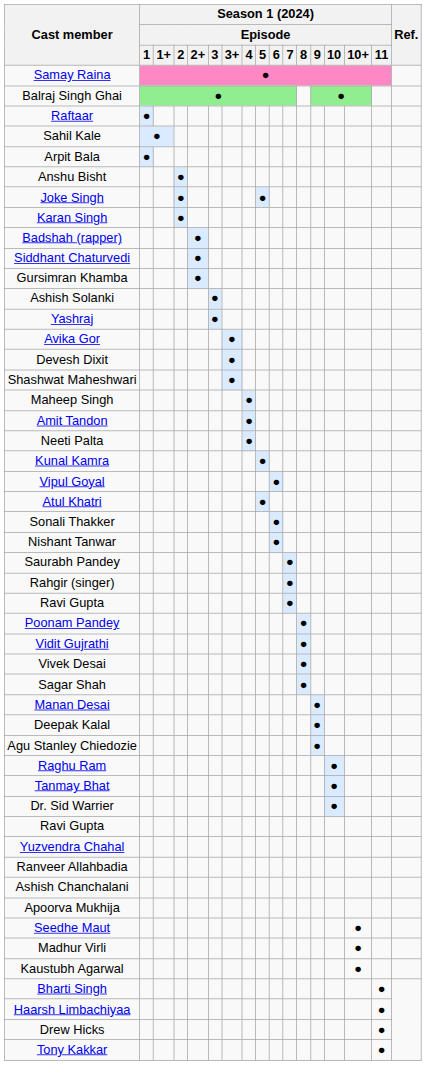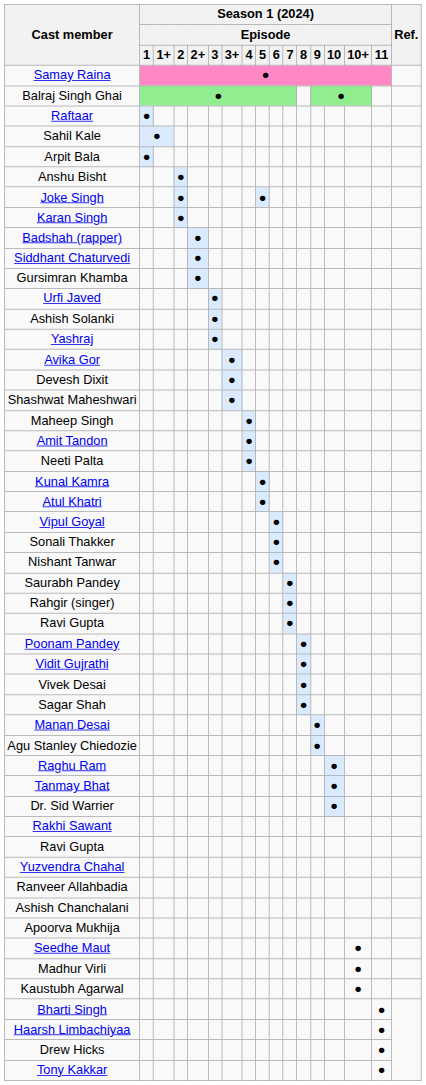+ row: Urfi Javed | ●
rows swapped: Atul Khatri <-> Vipul Goyal
- row: Deepak Kalal | ●
+ row: Rakhi Sawant
